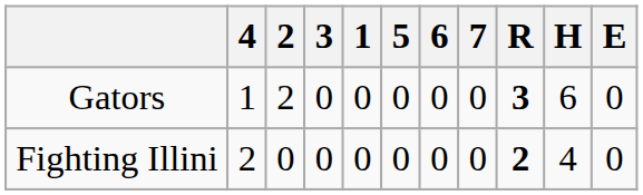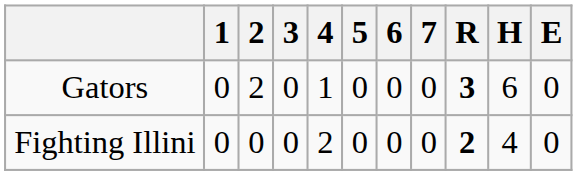columns swapped: 1 <-> 4
